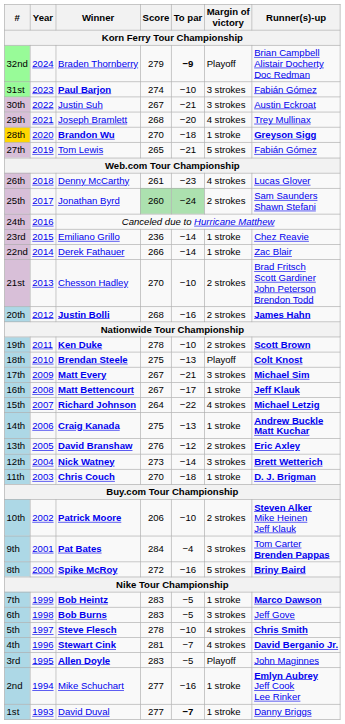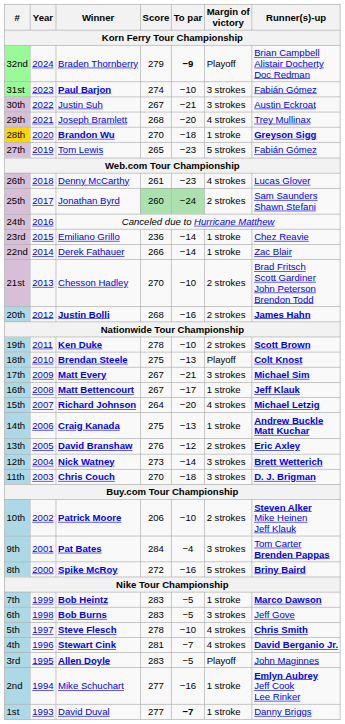27th | To par / Korn Ferry Tour Championship: −21 -> −23
15th | To par / Korn Ferry Tour Championship: −22 -> −20
11th | Margin of victory / Korn Ferry Tour Championship: 1 stroke -> 3 strokes
